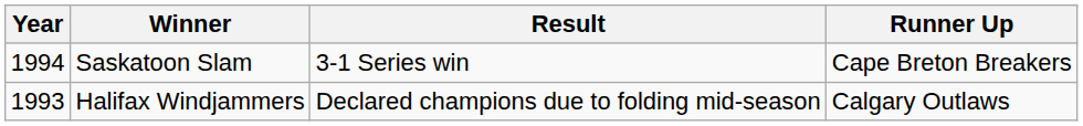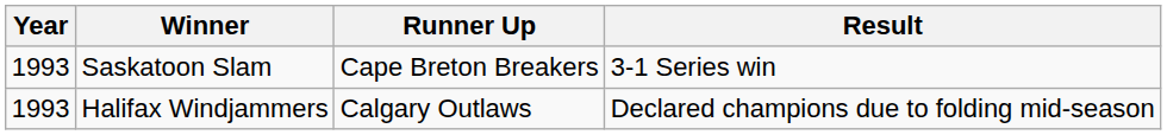columns swapped: Runner Up <-> Result
Saskatoon Slam | Year: 1994 -> 1993
